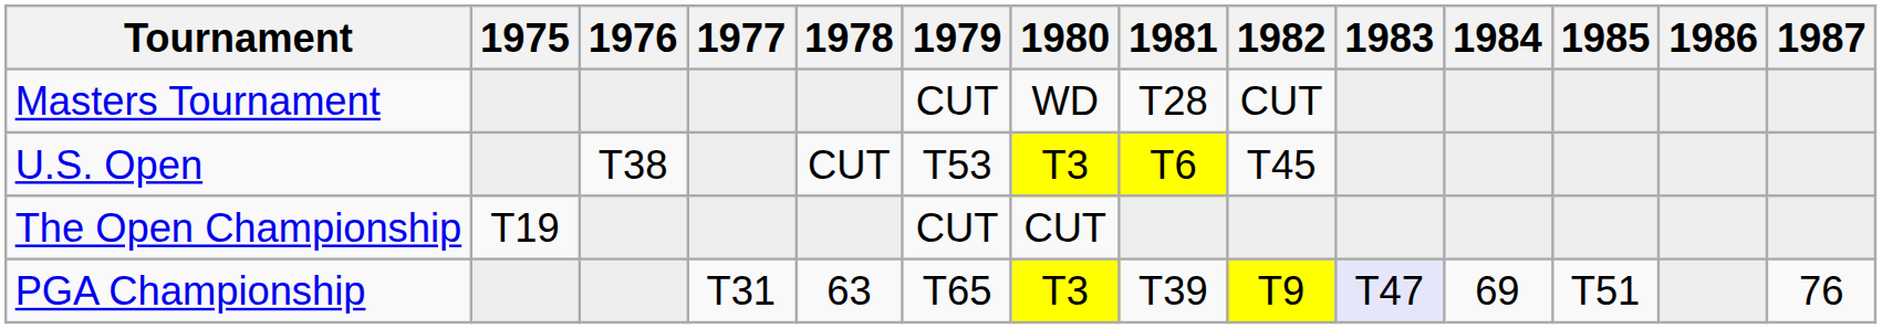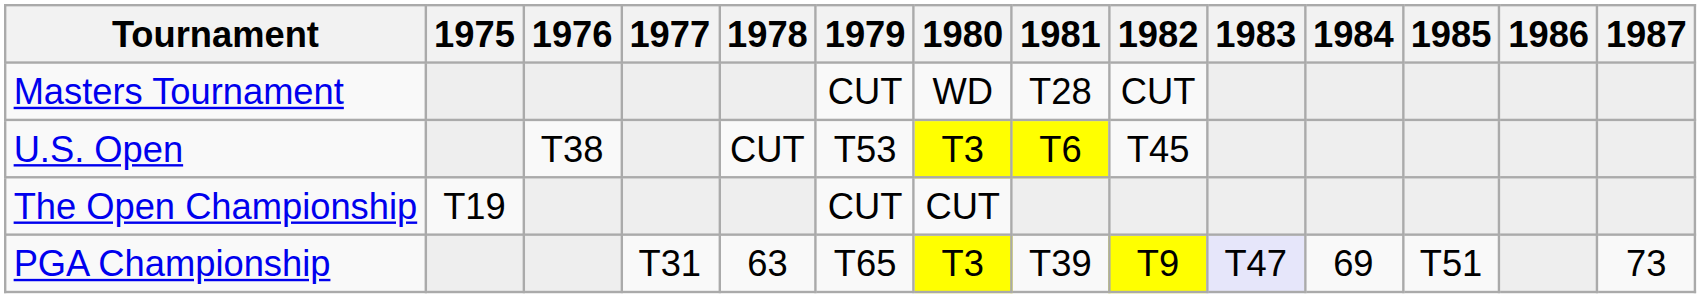PGA Championship | 1987: 76 -> 73
